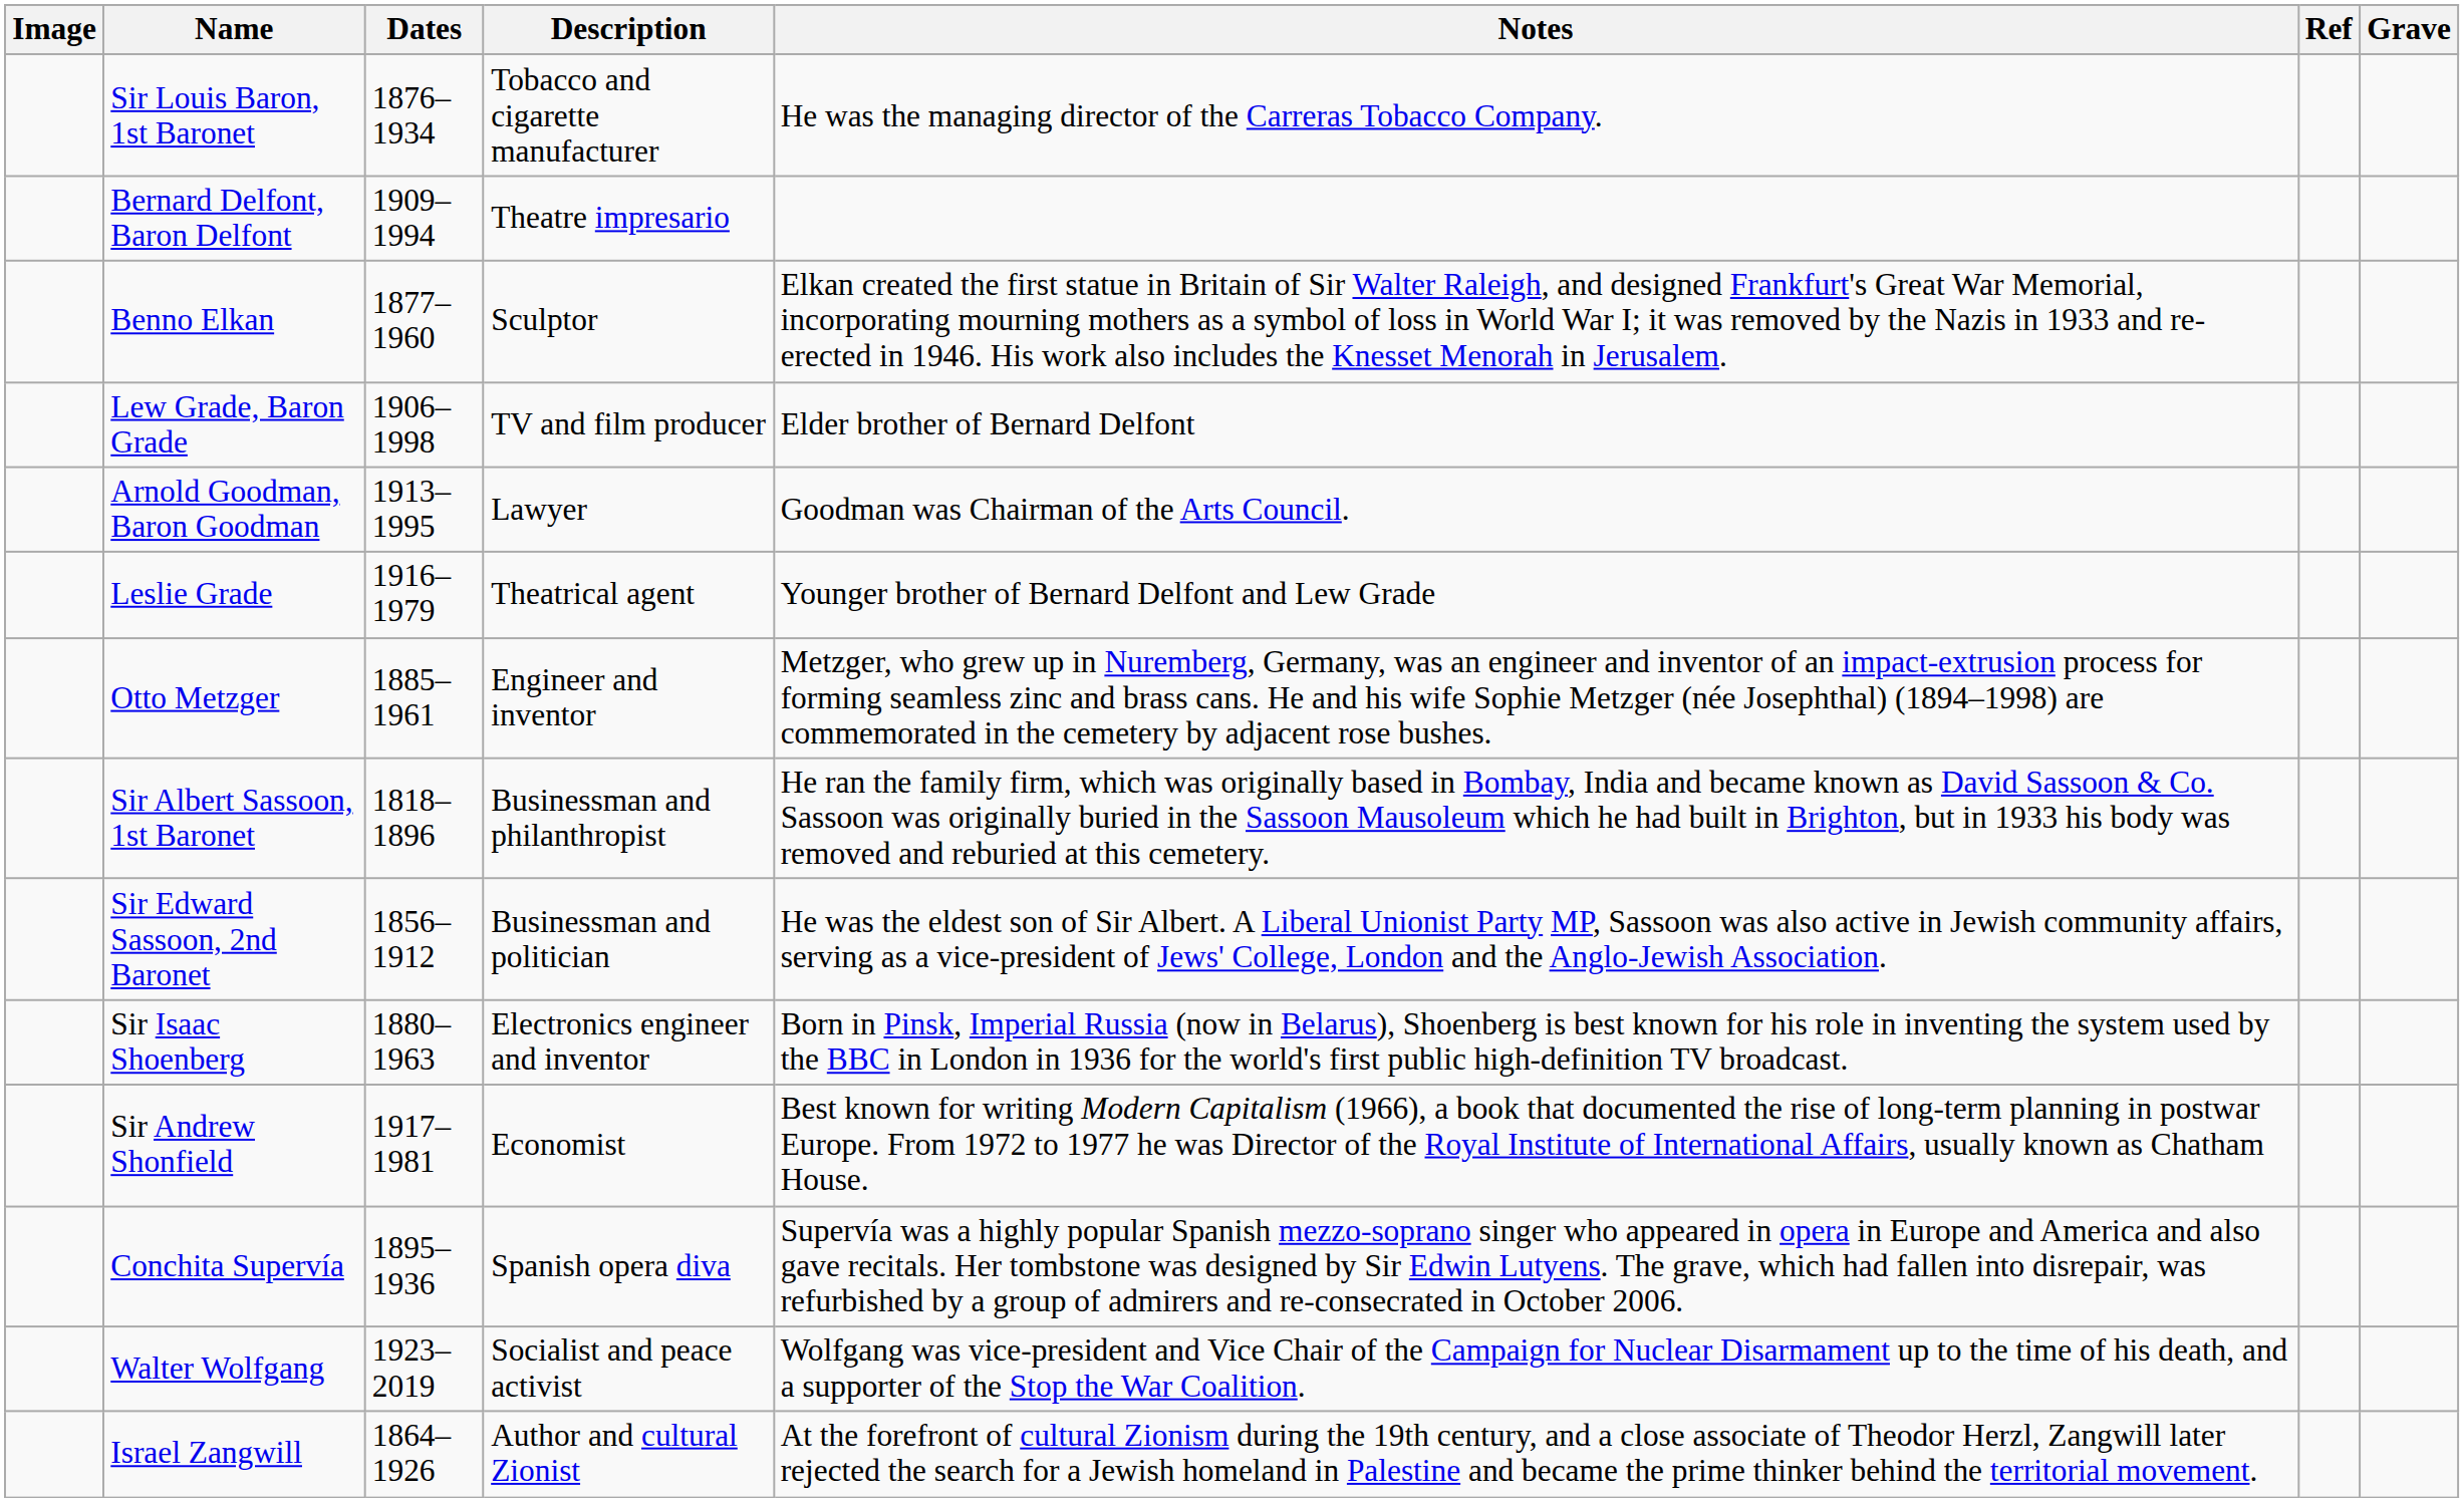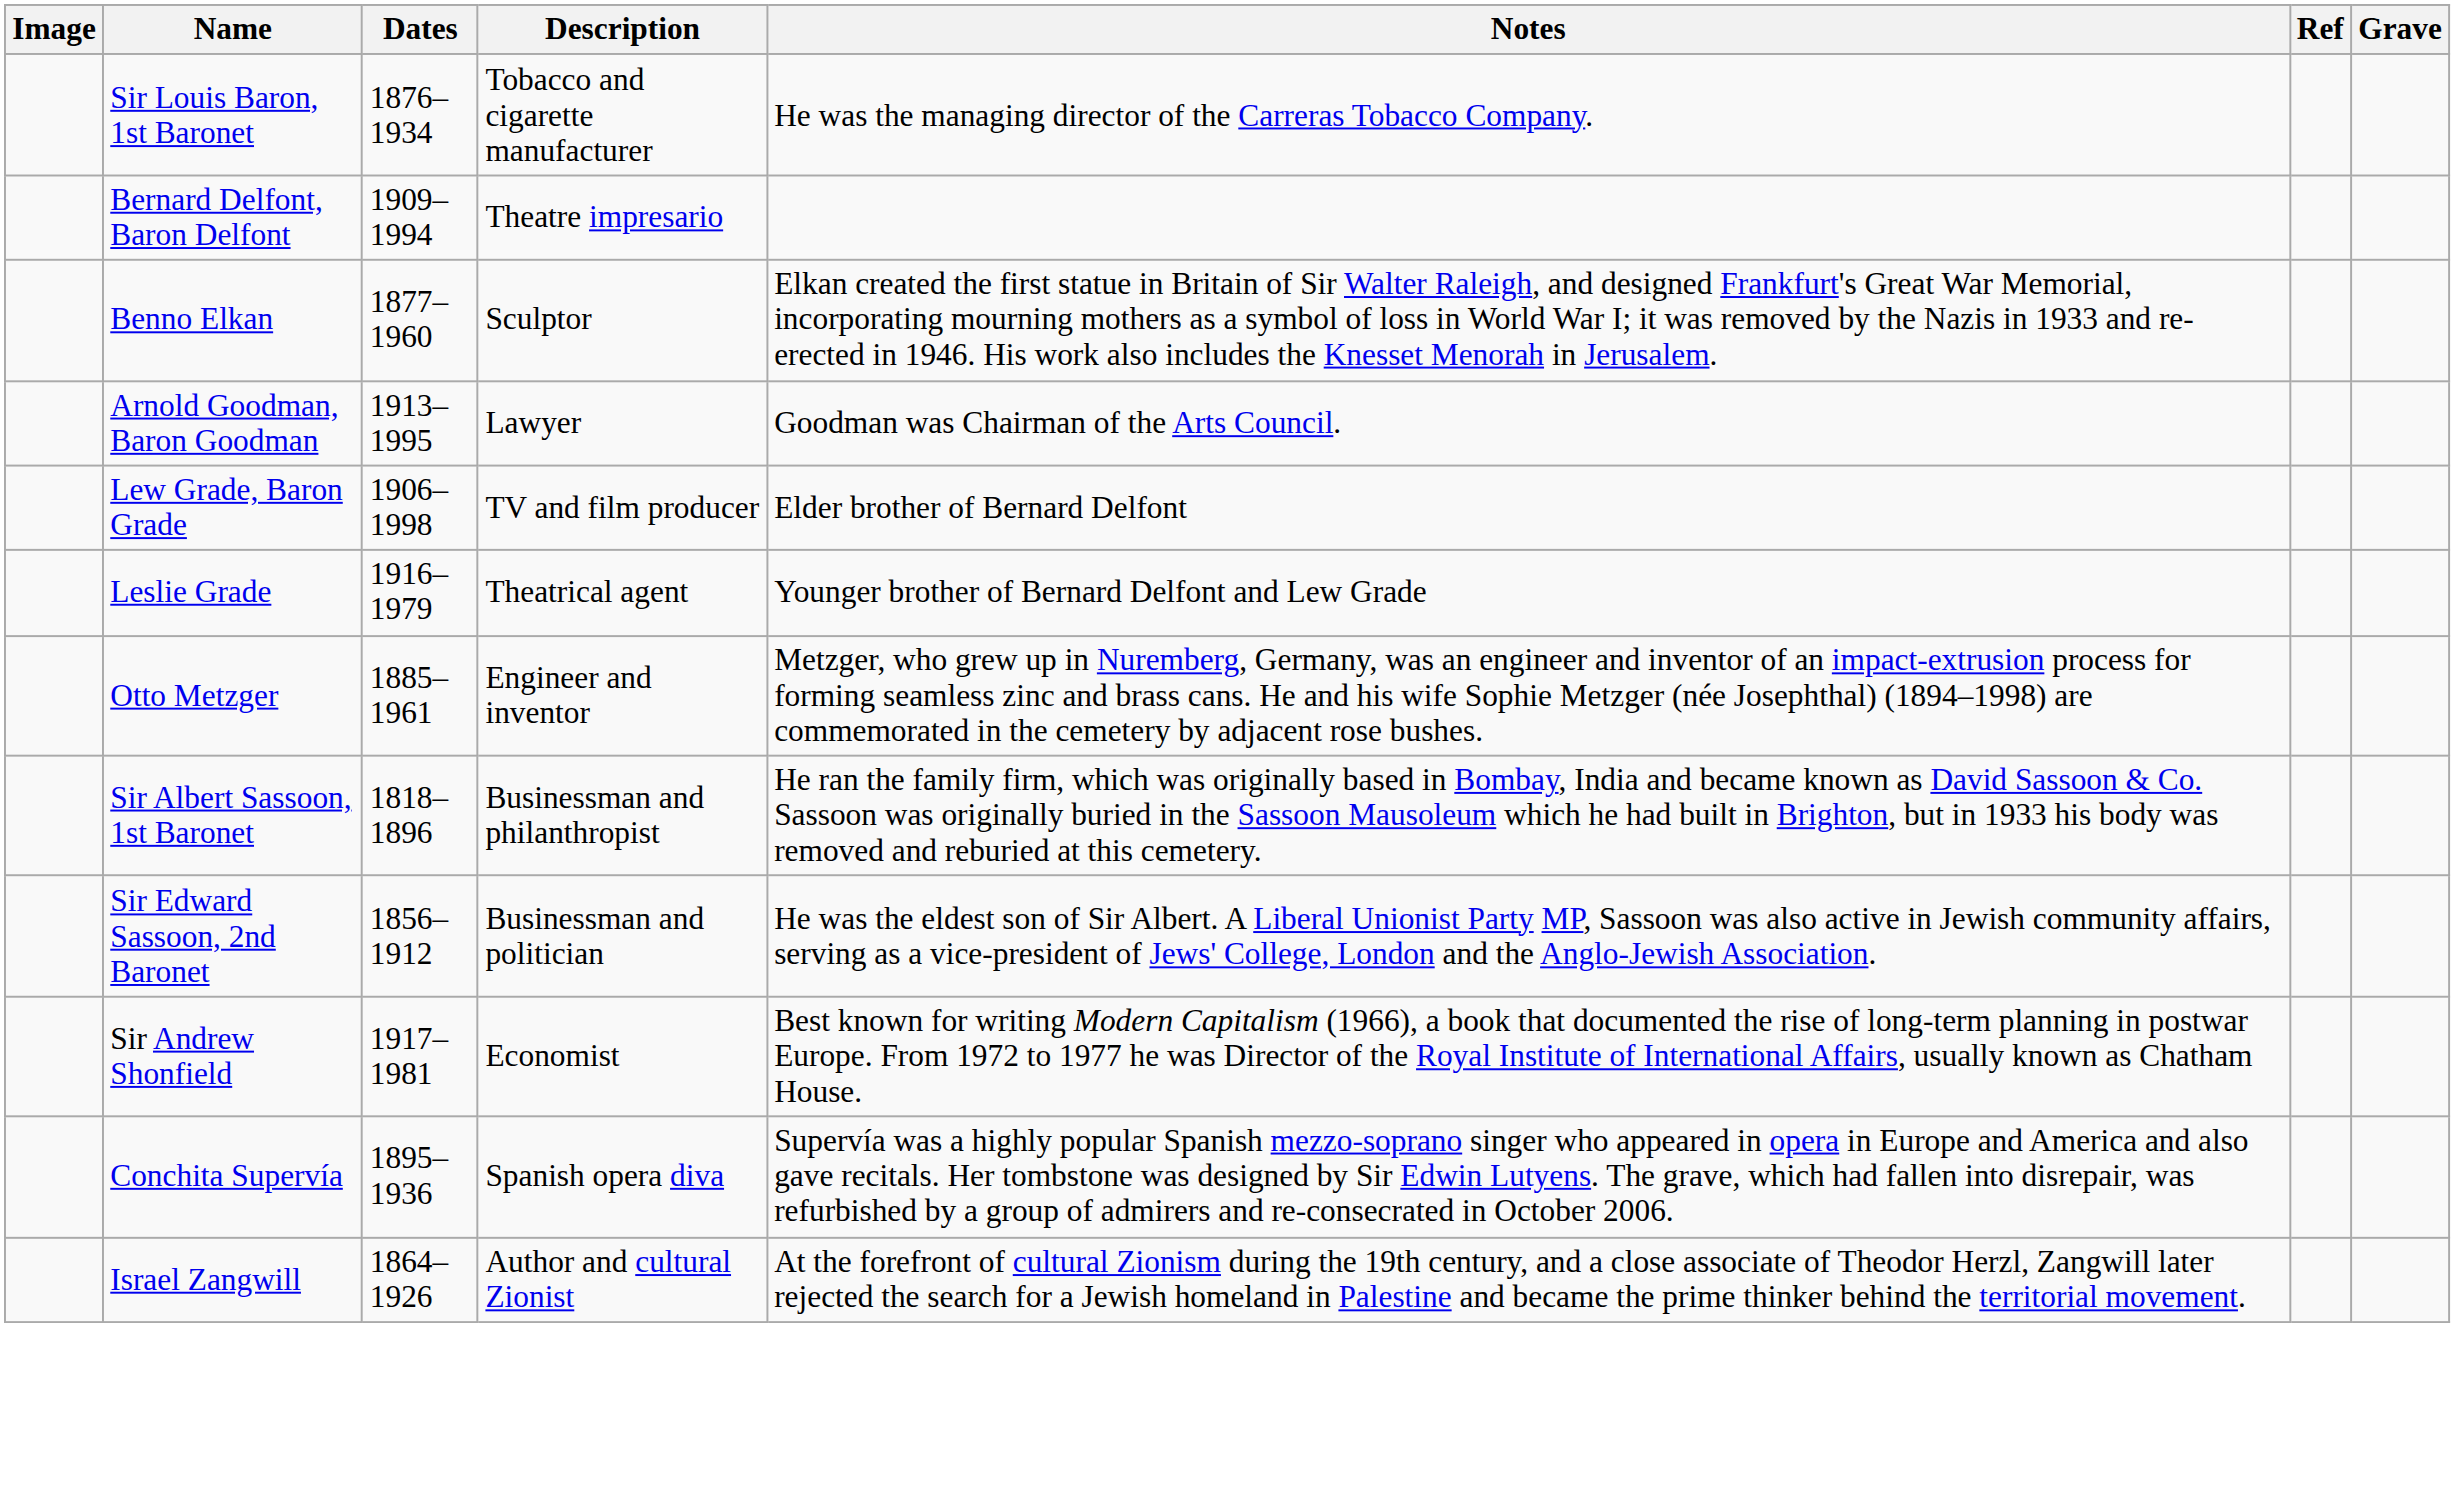rows swapped: Arnold Goodman, Baron Goodman <-> Lew Grade, Baron Grade
- row: Sir Isaac Shoenberg | 1880–1963 | Electronics engineer and inventor | Born in Pinsk, Imperial Russia (now in Belarus), Shoenberg is best known for his role in inventing the system used by the BBC in London in 1936 for the world's first public high-definition TV broadcast.
- row: Walter Wolfgang | 1923– 2019 | Socialist and peace activist | Wolfgang was vice-president and Vice Chair of the Campaign for Nuclear Disarmament up to the time of his death, and a supporter of the Stop the War Coalition.
